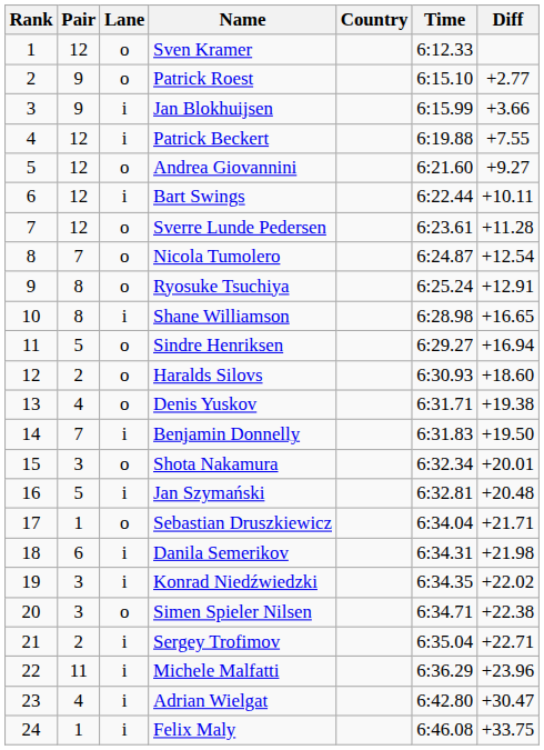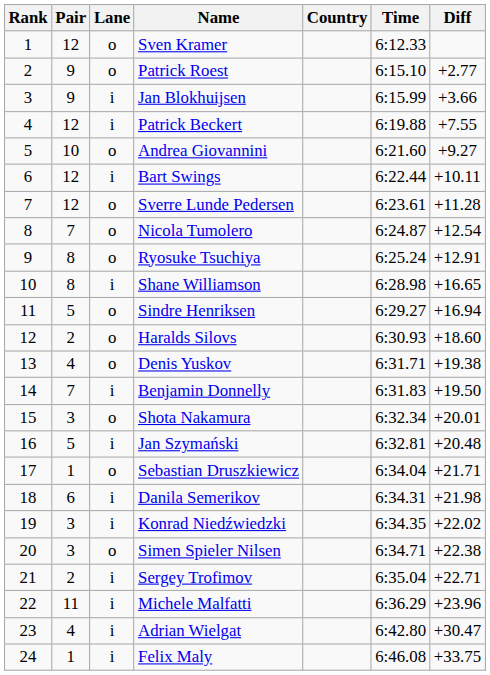Andrea Giovannini | Pair: 12 -> 10
